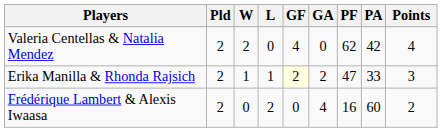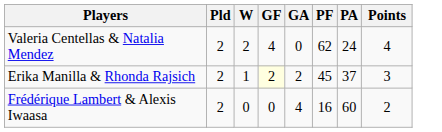- column: L | 0 | 1 | 2
Valeria Centellas & Natalia Mendez | PA: 42 -> 24
Erika Manilla & Rhonda Rajsich | PF: 47 -> 45
Erika Manilla & Rhonda Rajsich | PA: 33 -> 37
